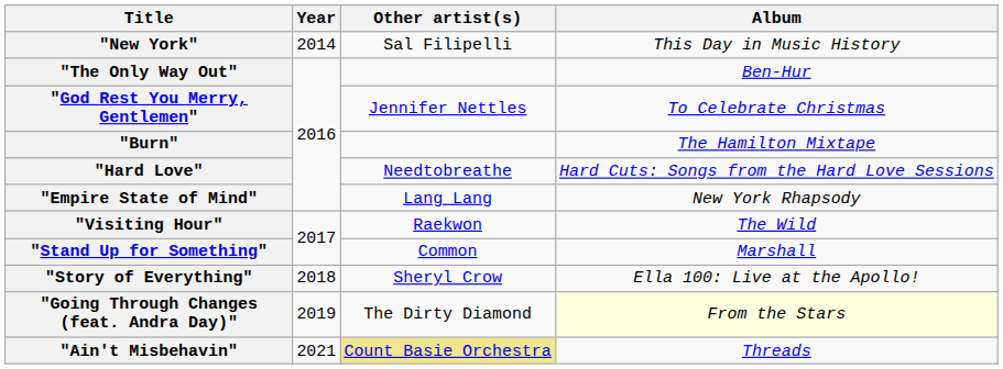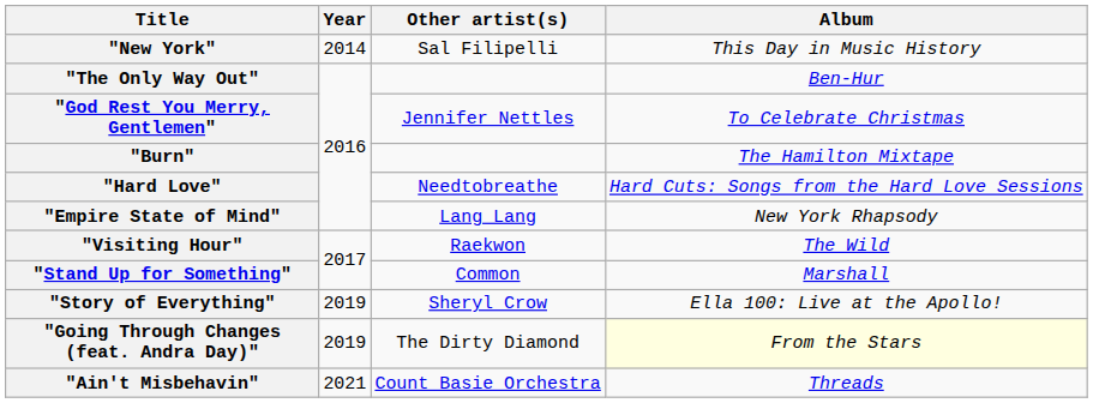"Story of Everything" | Year: 2018 -> 2019
"Ain't Misbehavin" | Other artist(s): khaki background -> no background
